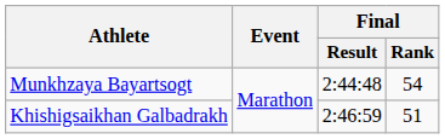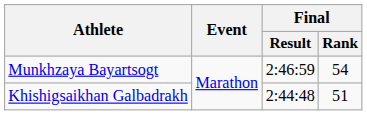Munkhzaya Bayartsogt | Final / Result: 2:44:48 -> 2:46:59
Khishigsaikhan Galbadrakh | Final / Result: 2:46:59 -> 2:44:48
